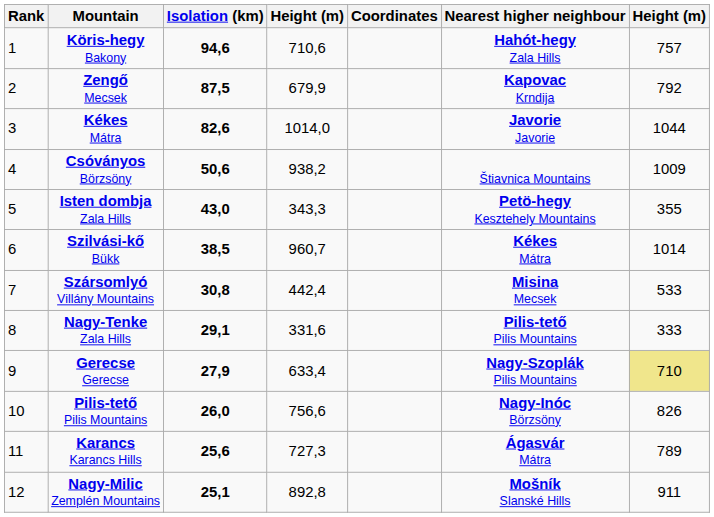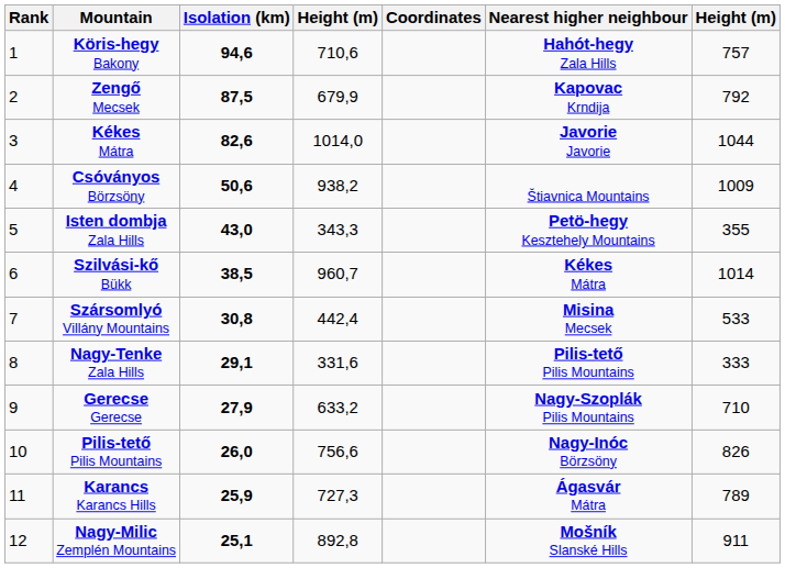Gerecse Gerecse | column 4: 633,4 -> 633,2
Gerecse Gerecse | column 7: khaki background -> no background
Karancs Karancs Hills | Isolation (km): 25,6 -> 25,9
